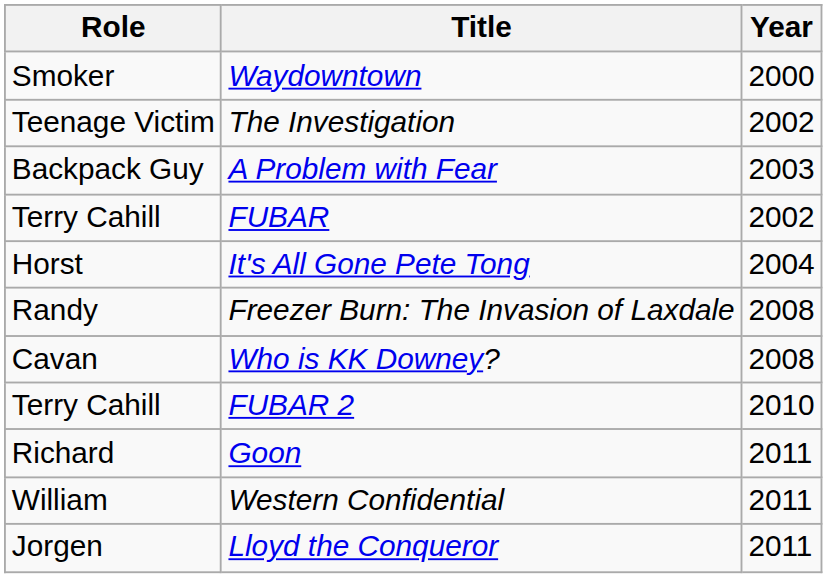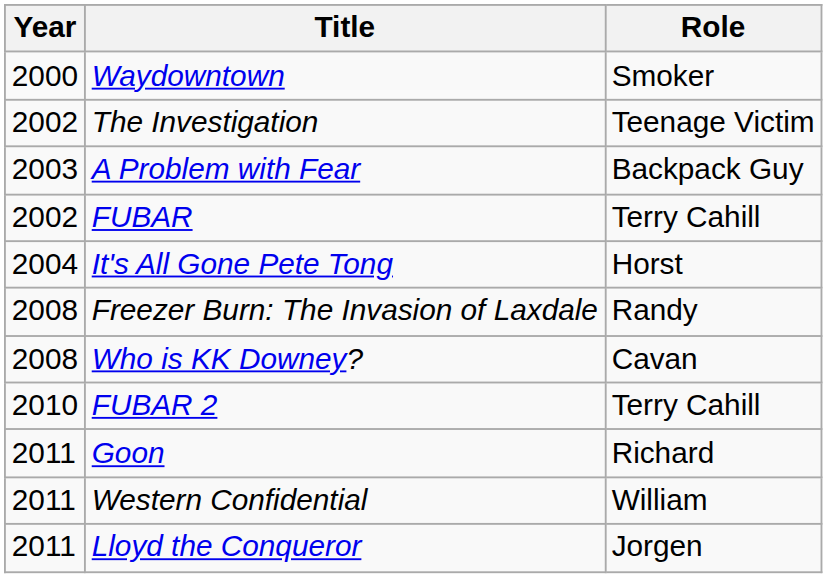columns swapped: Year <-> Role
